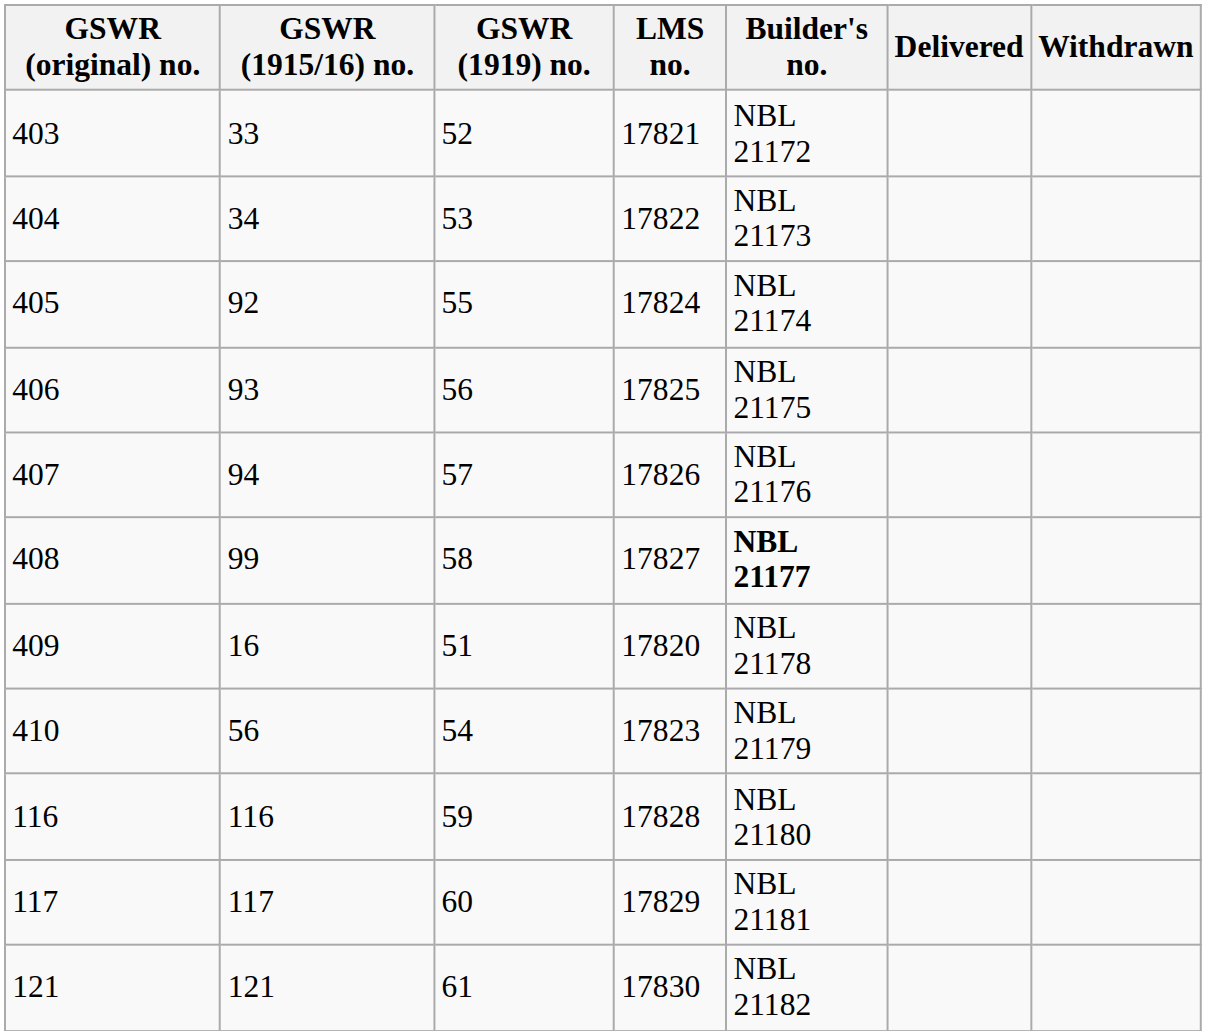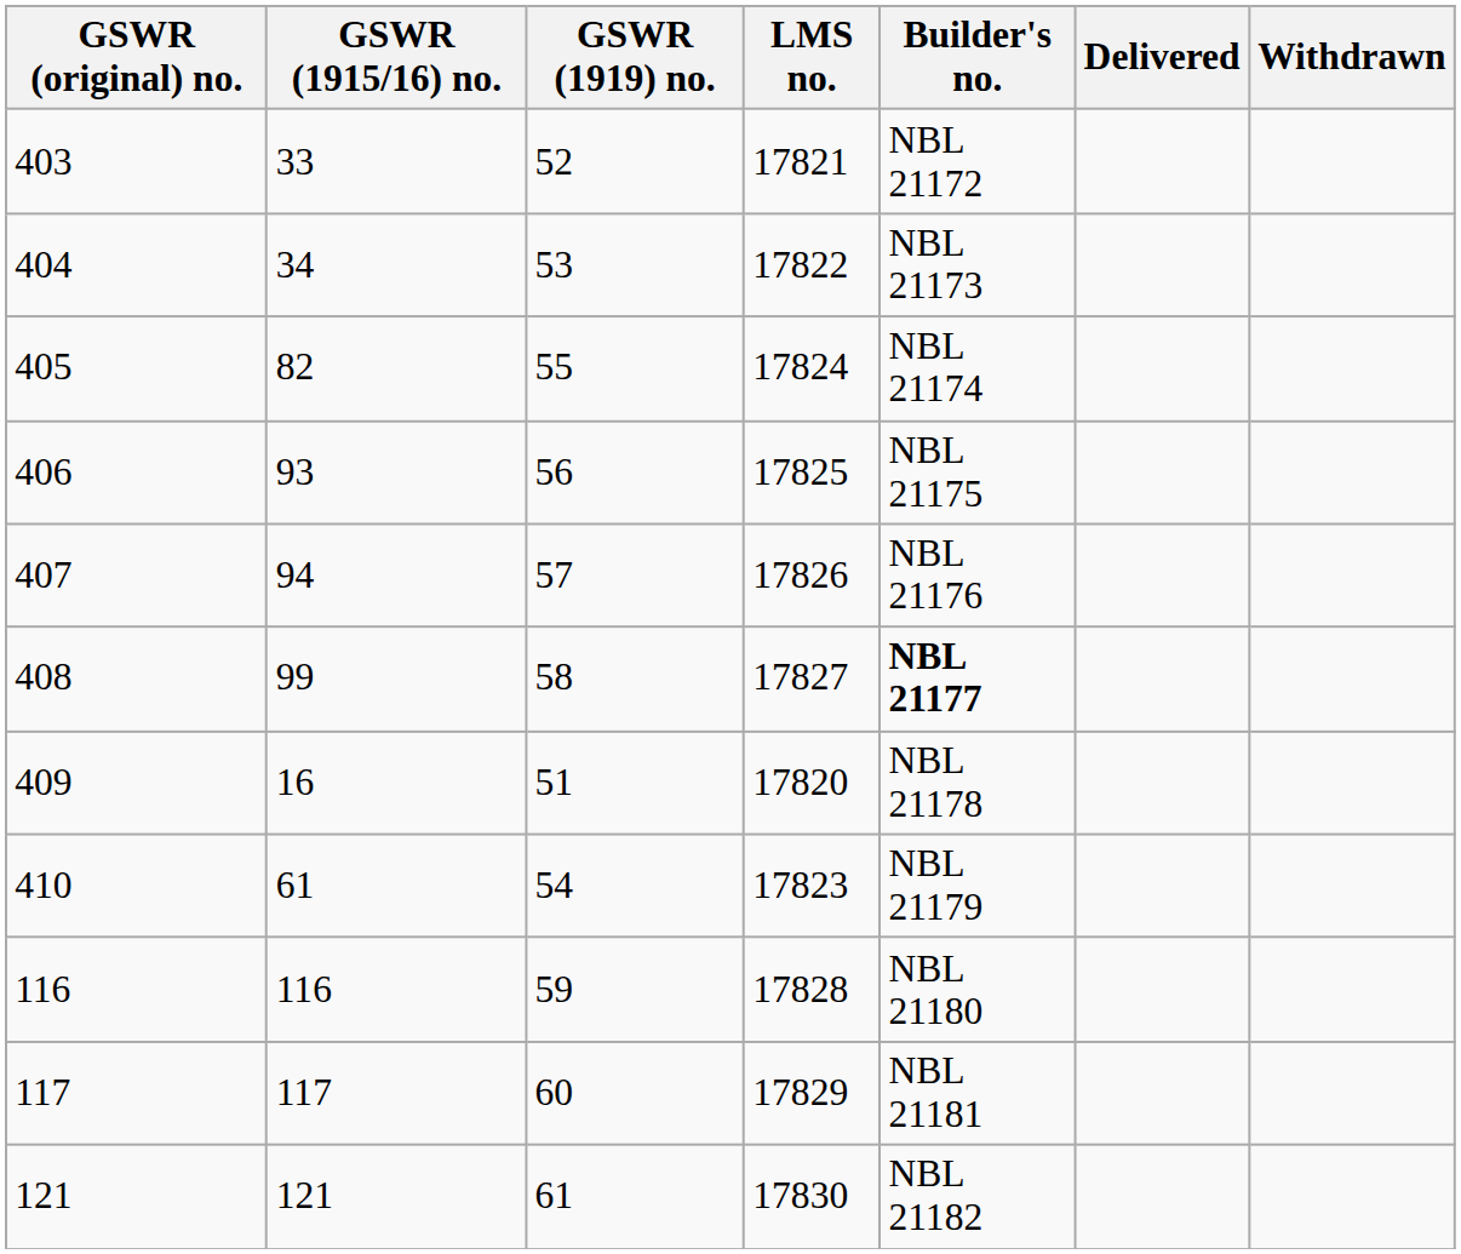405 | GSWR (1915/16) no.: 92 -> 82
410 | GSWR (1915/16) no.: 56 -> 61
